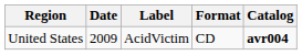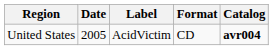United States | Date: 2009 -> 2005
